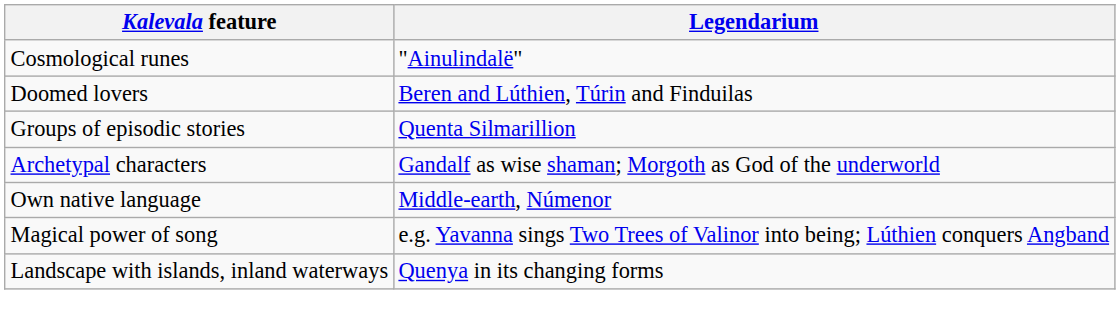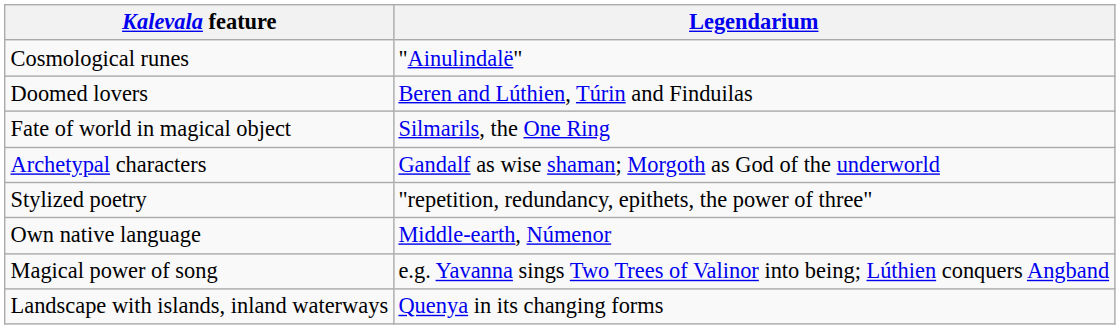+ row: Fate of world in magical object | Silmarils, the One Ring
- row: Groups of episodic stories | Quenta Silmarillion
+ row: Stylized poetry | "repetition, redundancy, epithets, the power of three"
